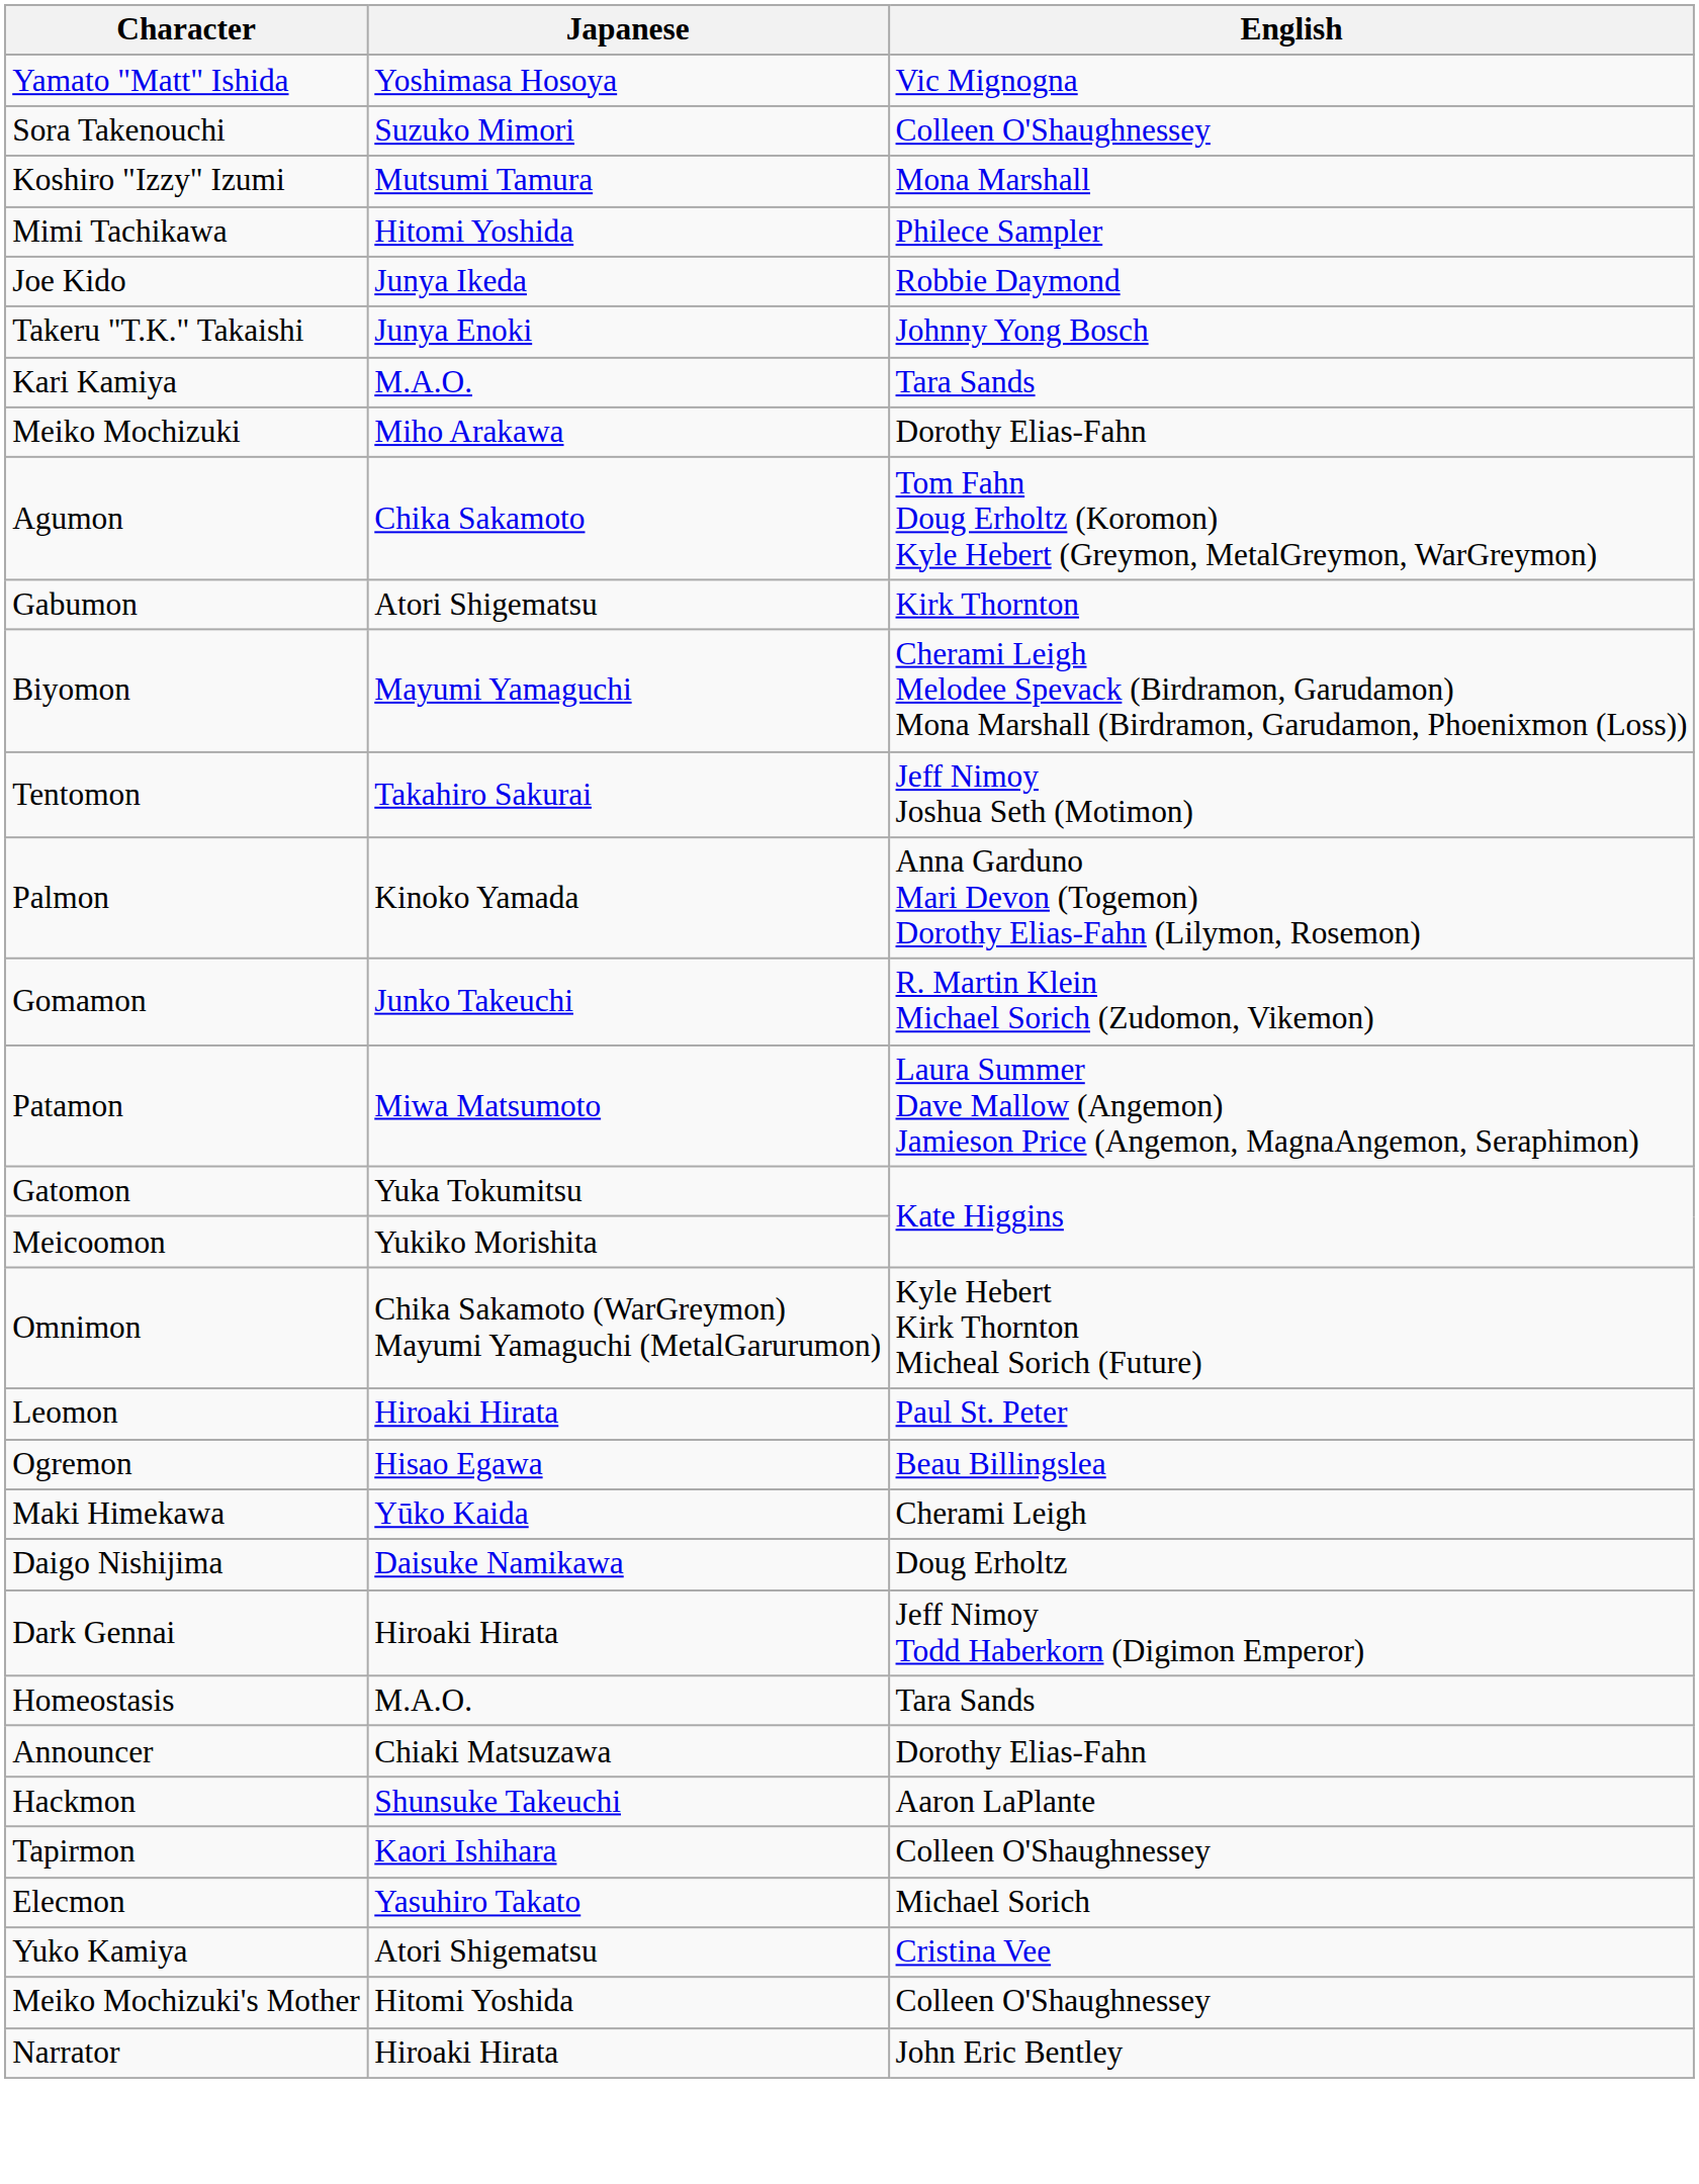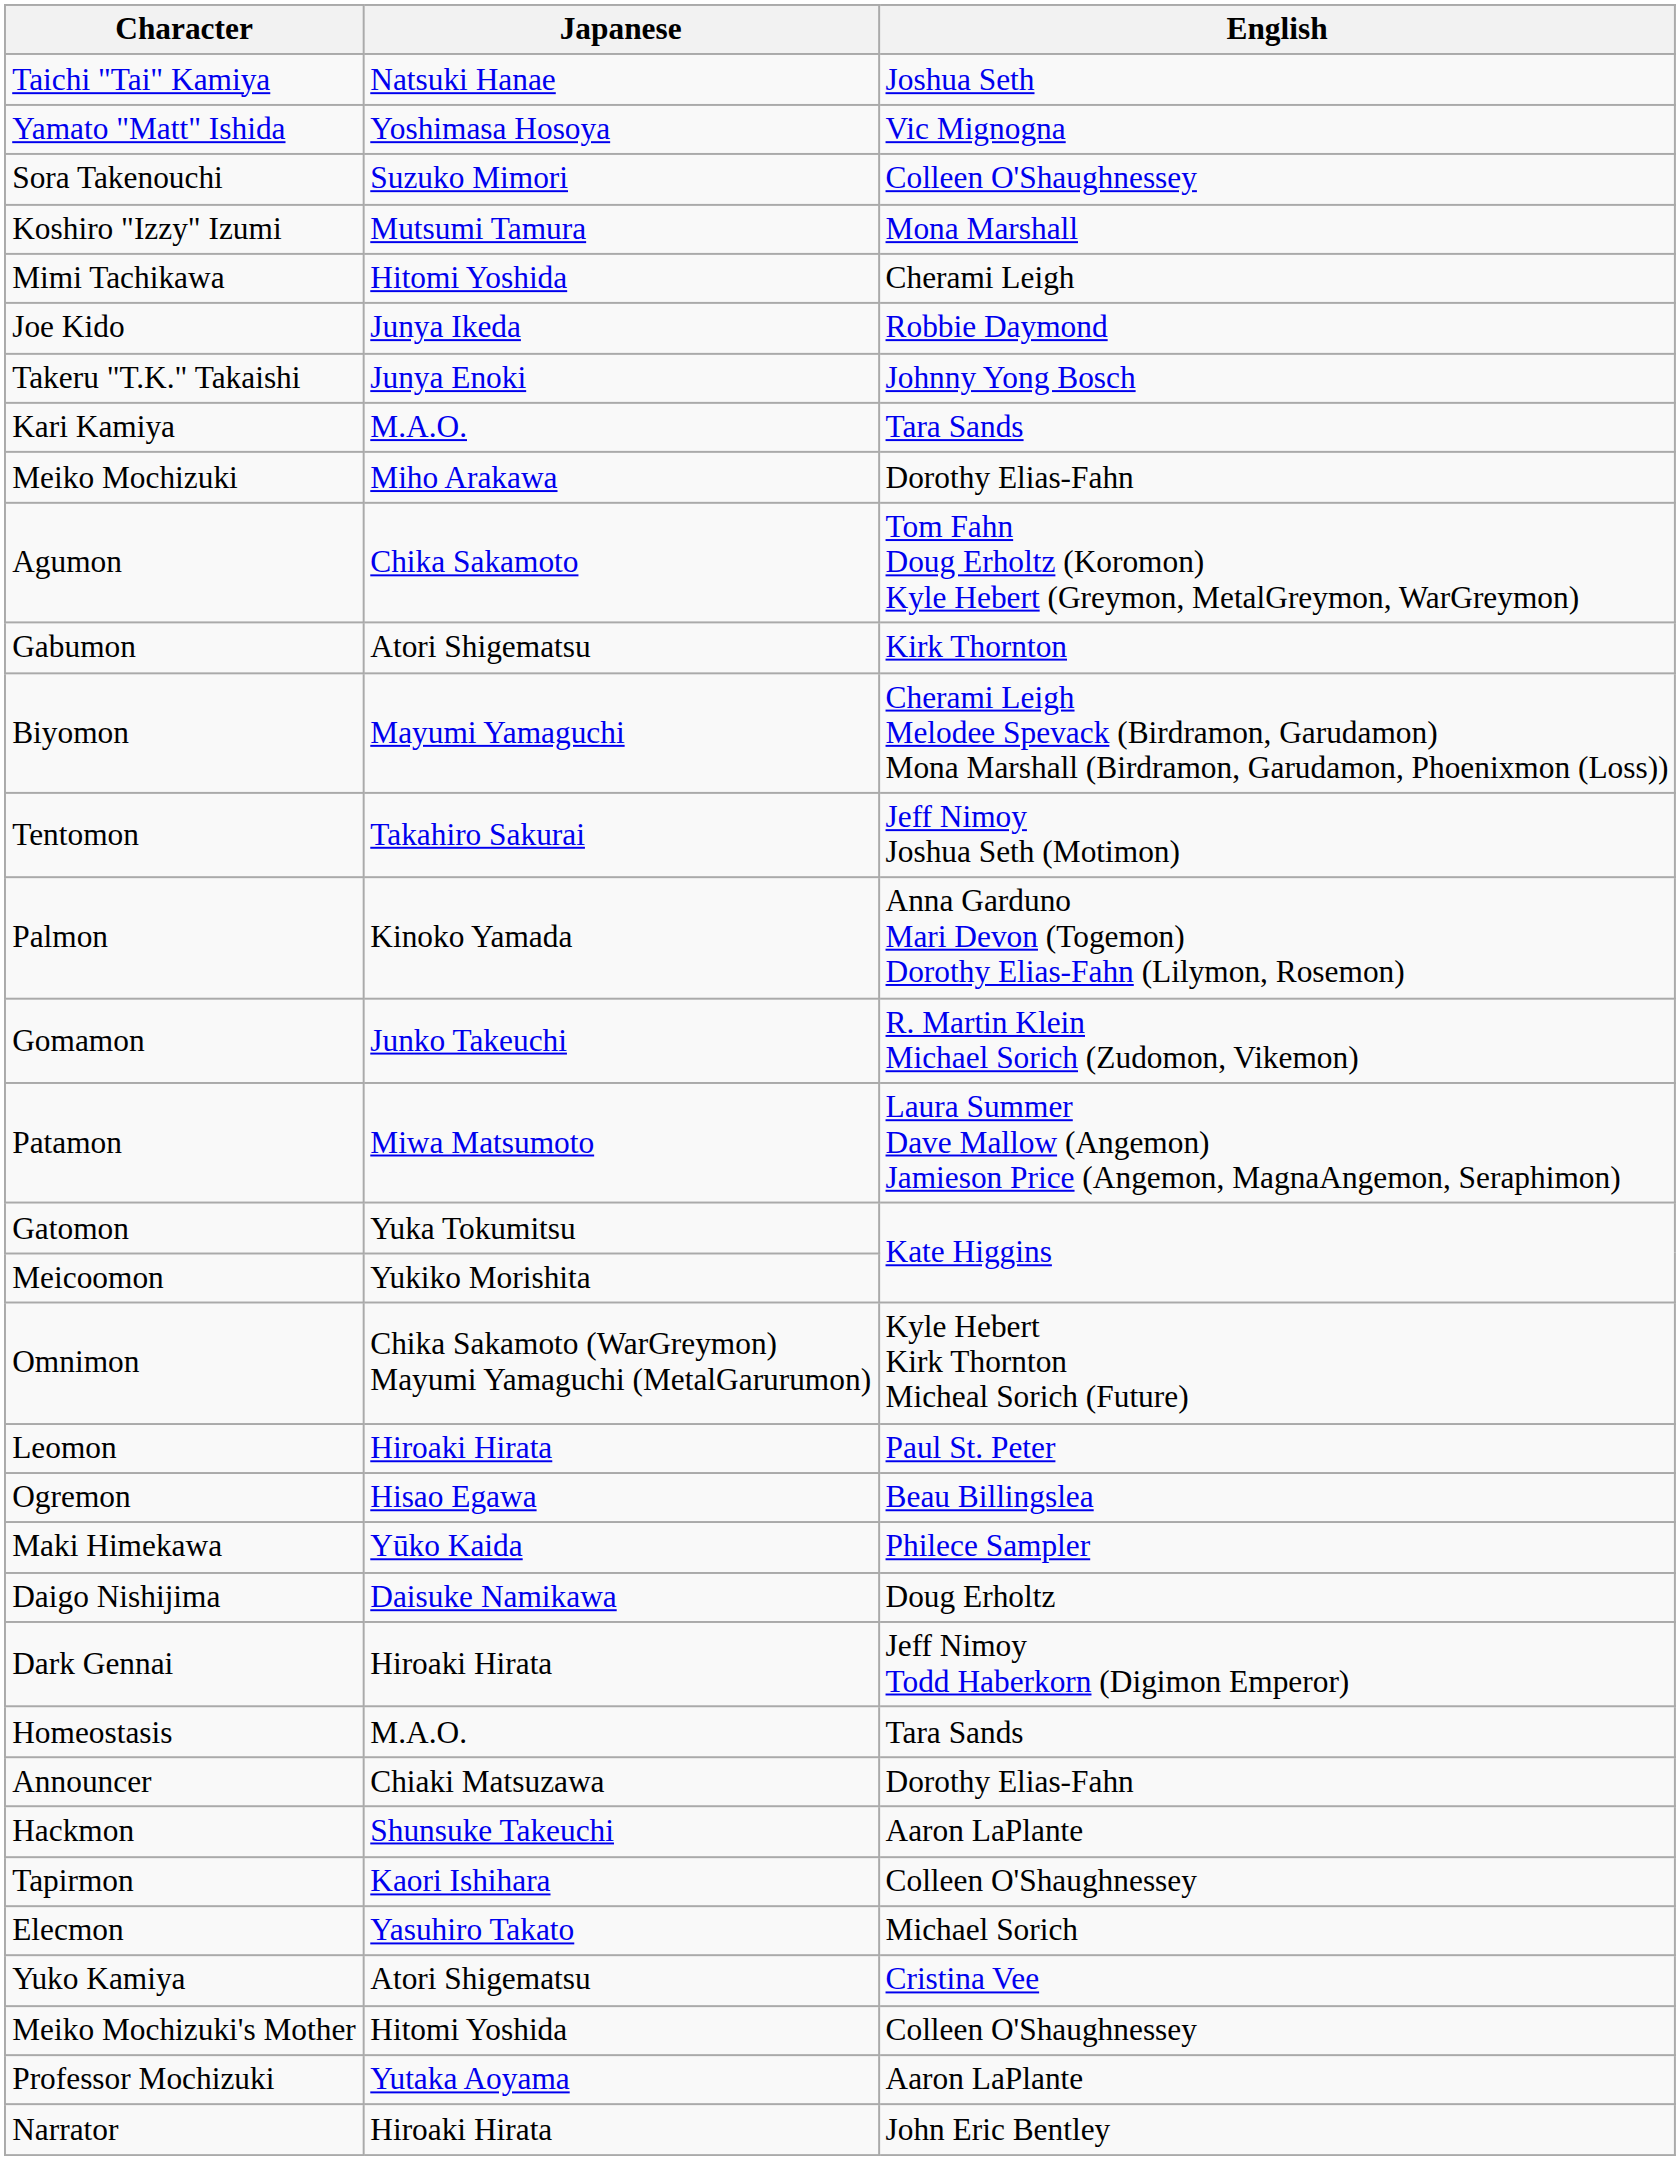+ row: Taichi "Tai" Kamiya | Natsuki Hanae | Joshua Seth
Mimi Tachikawa | English: Philece Sampler -> Cherami Leigh
Maki Himekawa | English: Cherami Leigh -> Philece Sampler
+ row: Professor Mochizuki | Yutaka Aoyama | Aaron LaPlante
